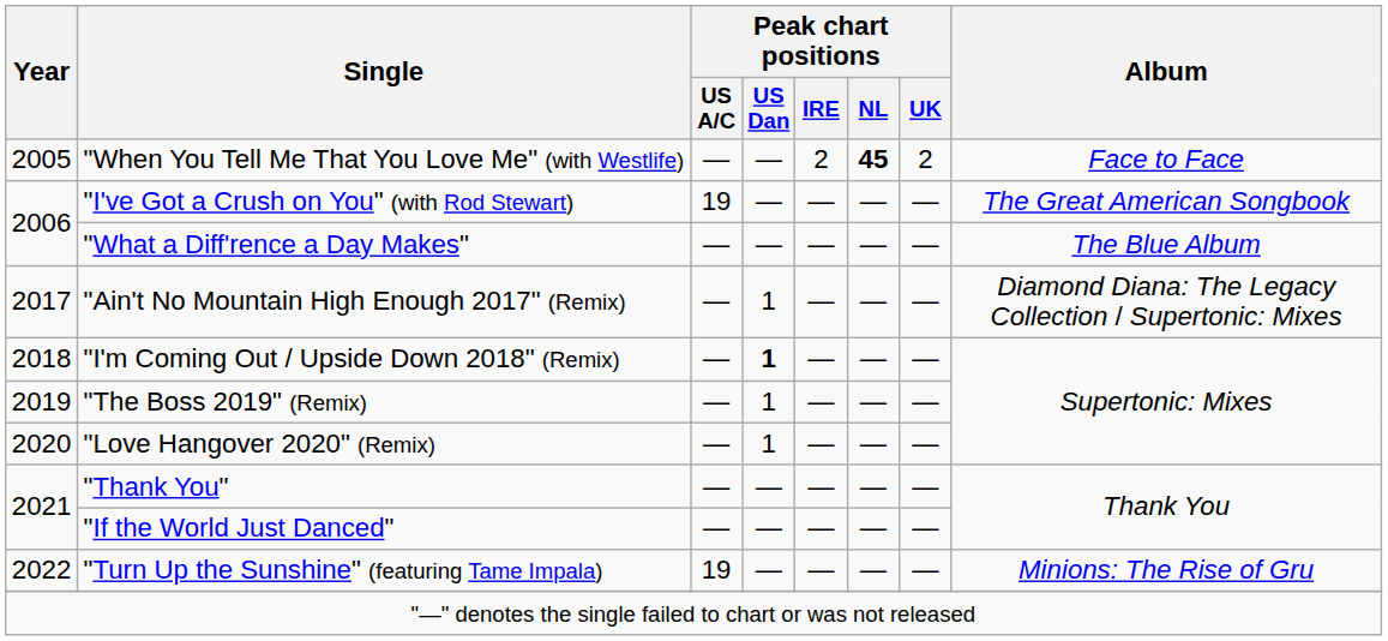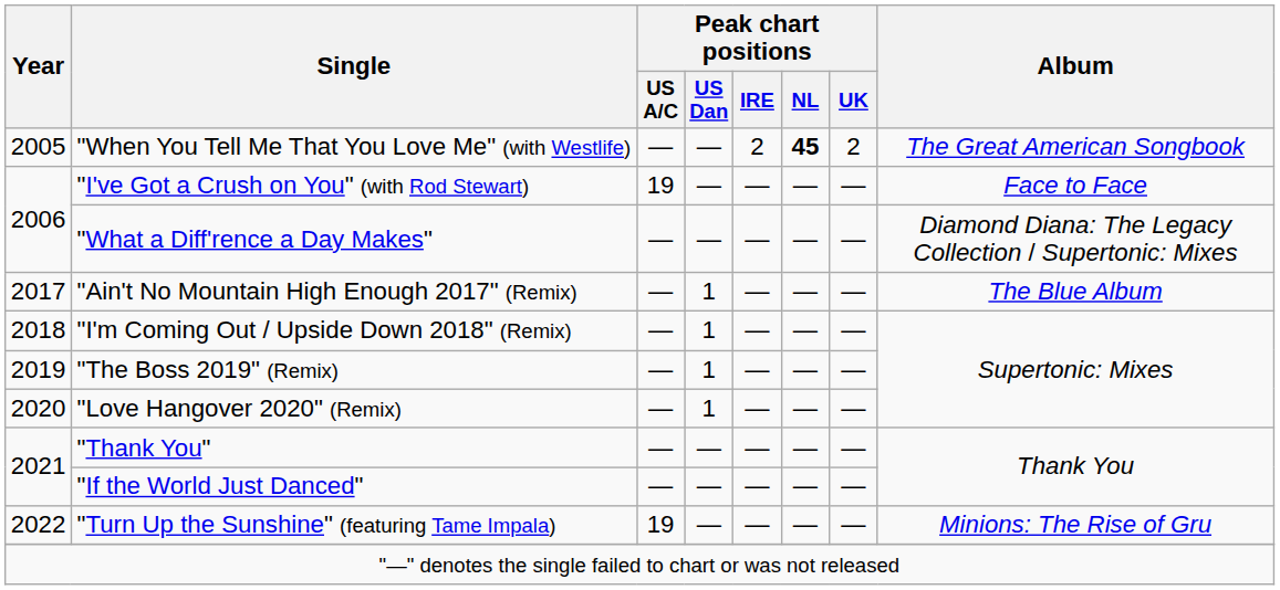"When You Tell Me That You Love Me" (with Westlife) | Album: Face to Face -> The Great American Songbook
"I've Got a Crush on You" (with Rod Stewart) | Album: The Great American Songbook -> Face to Face
"What a Diff'rence a Day Makes" | Album: The Blue Album -> Diamond Diana: The Legacy Collection / Supertonic: Mixes
"Ain't No Mountain High Enough 2017" (Remix) | Album: Diamond Diana: The Legacy Collection / Supertonic: Mixes -> The Blue Album
"I'm Coming Out / Upside Down 2018" (Remix) | Peak chart positions / US Dan: bold -> normal
